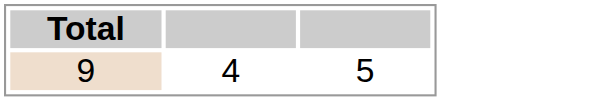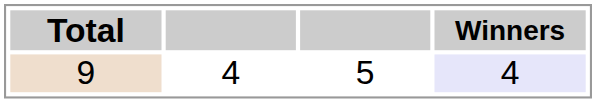+ column: Winners | 4
